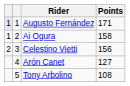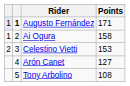Augusto Fernández | column 2: normal -> bold
Celestino Vietti | Points: 156 -> 153
